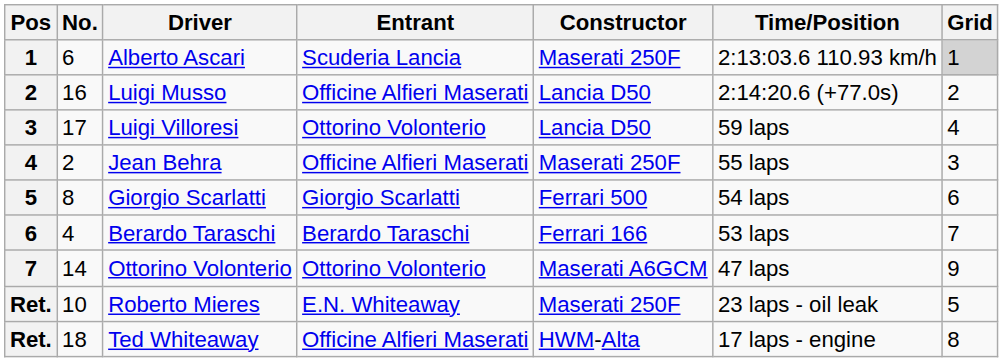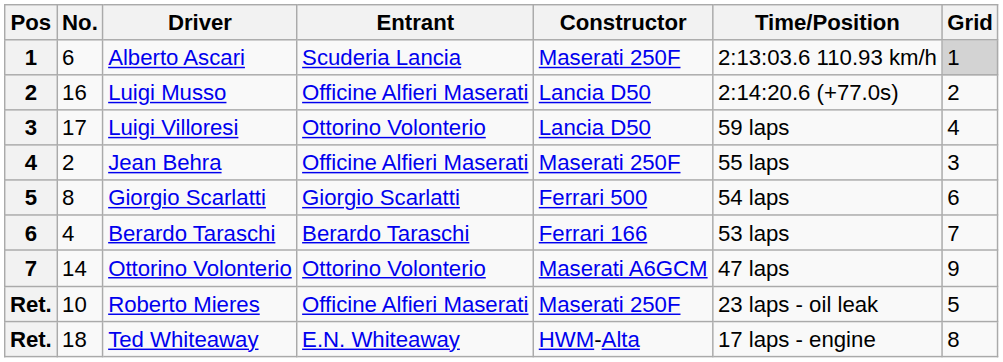Roberto Mieres | Entrant: E.N. Whiteaway -> Officine Alfieri Maserati
Ted Whiteaway | Entrant: Officine Alfieri Maserati -> E.N. Whiteaway
